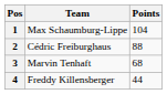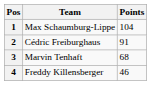2 | Points: 88 -> 91
4 | Points: 44 -> 46
